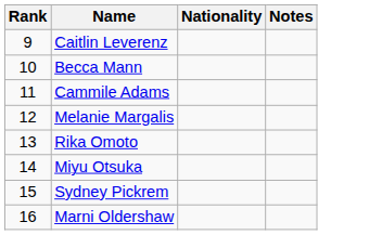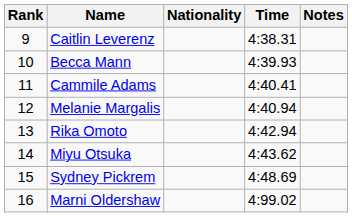+ column: Time | 4:38.31 | 4:39.93 | 4:40.41 | 4:40.94 | 4:42.94 | 4:43.62 | 4:48.69 | 4:99.02
